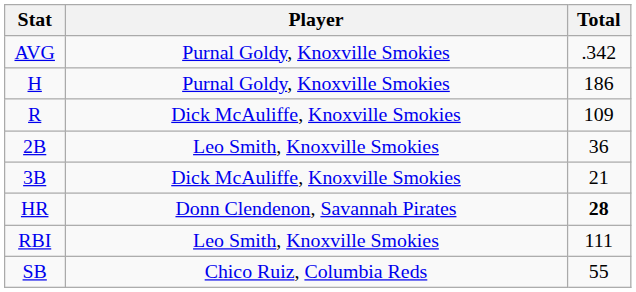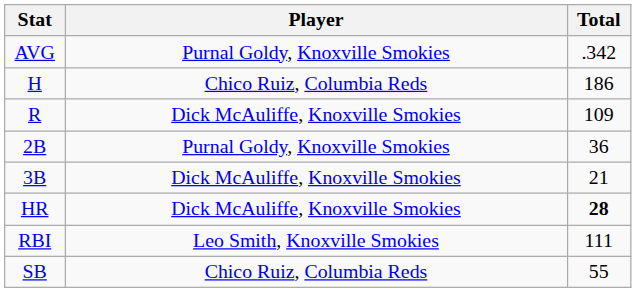H | Player: Purnal Goldy, Knoxville Smokies -> Chico Ruiz, Columbia Reds
2B | Player: Leo Smith, Knoxville Smokies -> Purnal Goldy, Knoxville Smokies
HR | Player: Donn Clendenon, Savannah Pirates -> Dick McAuliffe, Knoxville Smokies
